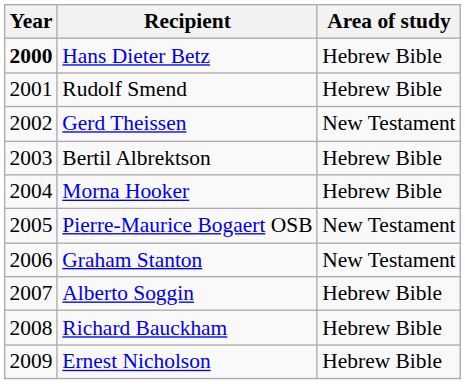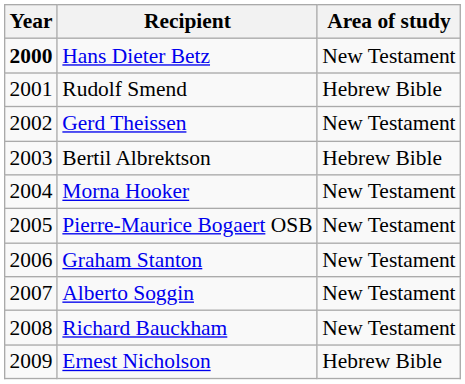Hans Dieter Betz | Area of study: Hebrew Bible -> New Testament
Morna Hooker | Area of study: Hebrew Bible -> New Testament
Alberto Soggin | Area of study: Hebrew Bible -> New Testament
Richard Bauckham | Area of study: Hebrew Bible -> New Testament
